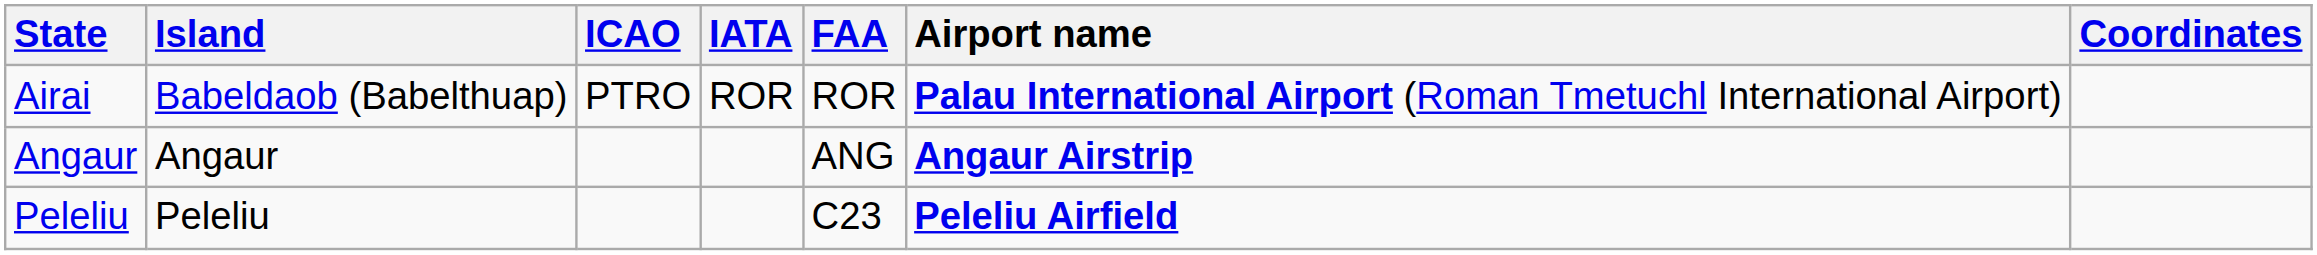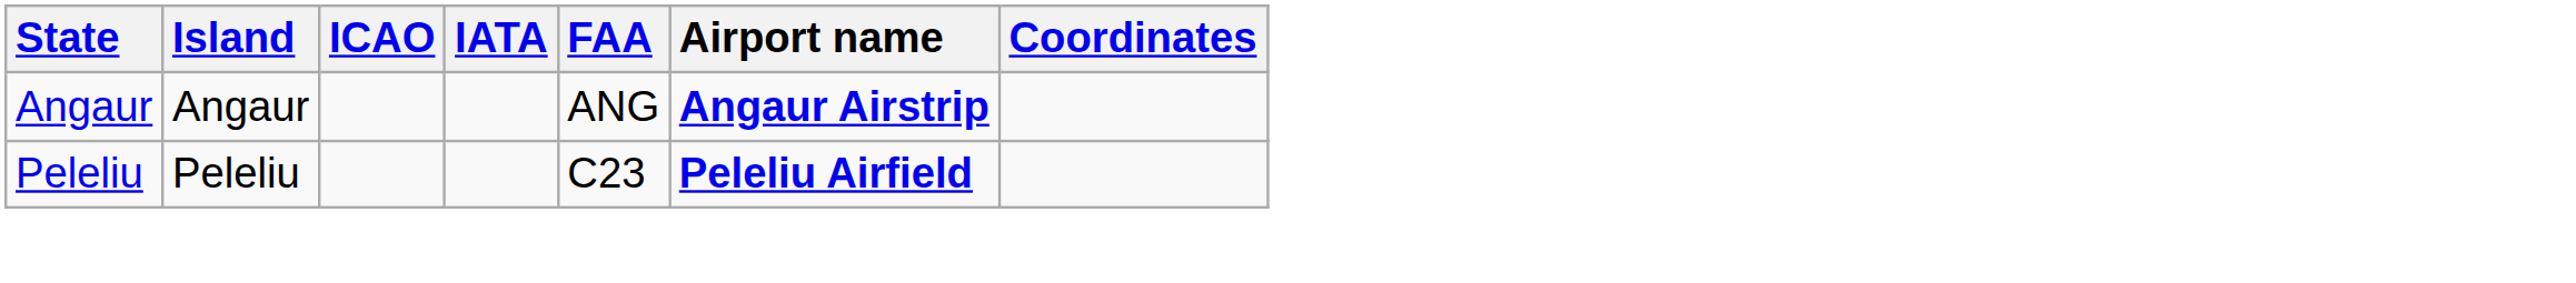- row: Airai | Babeldaob (Babelthuap) | PTRO | ROR | ROR | Palau International Airport (Roman Tmetuchl International Airport)
